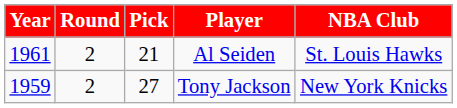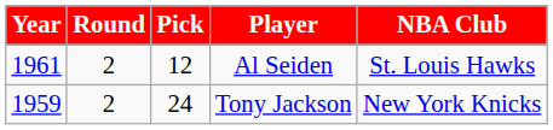Al Seiden | Pick: 21 -> 12
Tony Jackson | Pick: 27 -> 24
